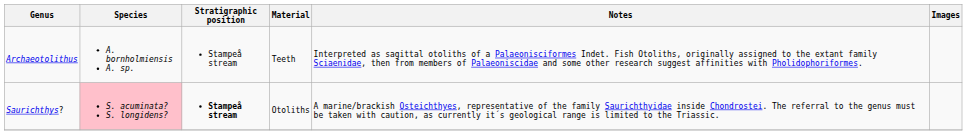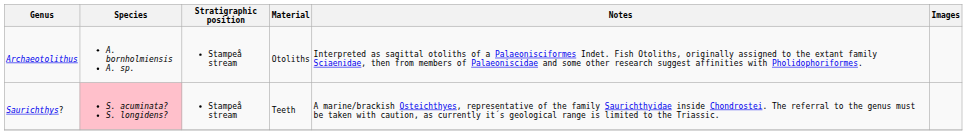Archaeotolithus | Material: Teeth -> Otoliths
Saurichthys? | Stratigraphic position: bold -> normal
Saurichthys? | Material: Otoliths -> Teeth
